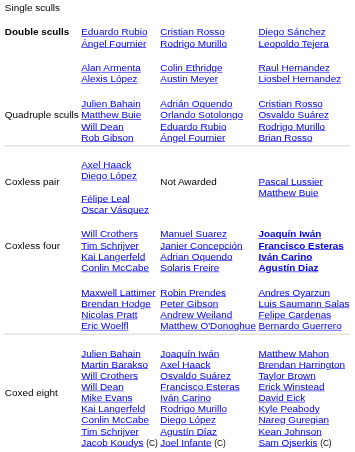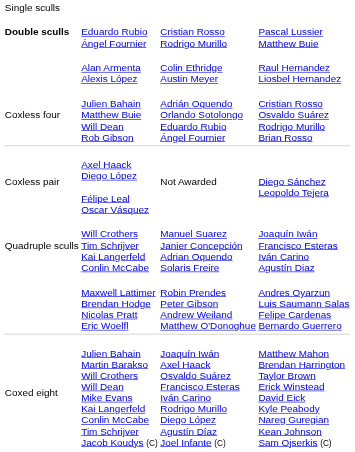Eduardo Rubio Ángel Fournier | column 4: Diego Sánchez Leopoldo Tejera -> Pascal Lussier Matthew Buie
Julien Bahain Matthew Buie Will Dean Rob Gibson | column 1: Quadruple sculls -> Coxless four
Axel Haack Diego López Félipe Leal Oscar Vásquez | column 4: Pascal Lussier Matthew Buie -> Diego Sánchez Leopoldo Tejera
Will Crothers Tim Schrijver Kai Langerfeld Conlin McCabe | column 1: Coxless four -> Quadruple sculls
Will Crothers Tim Schrijver Kai Langerfeld Conlin McCabe | column 4: bold -> normal
